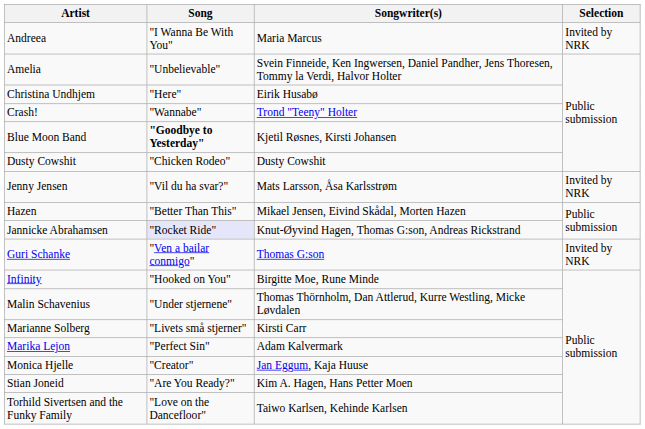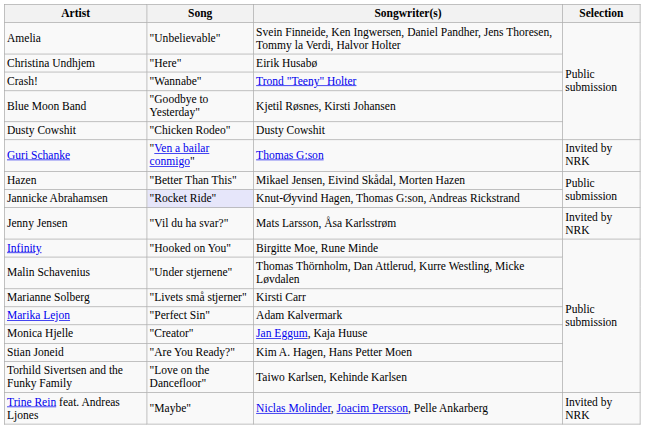- row: Andreea | "I Wanna Be With You" | Maria Marcus | Invited by NRK
Blue Moon Band | Song: bold -> normal
rows swapped: Guri Schanke <-> Jenny Jensen
+ row: Trine Rein feat. Andreas Ljones | "Maybe" | Niclas Molinder, Joacim Persson, Pelle Ankarberg | Invited by NRK
